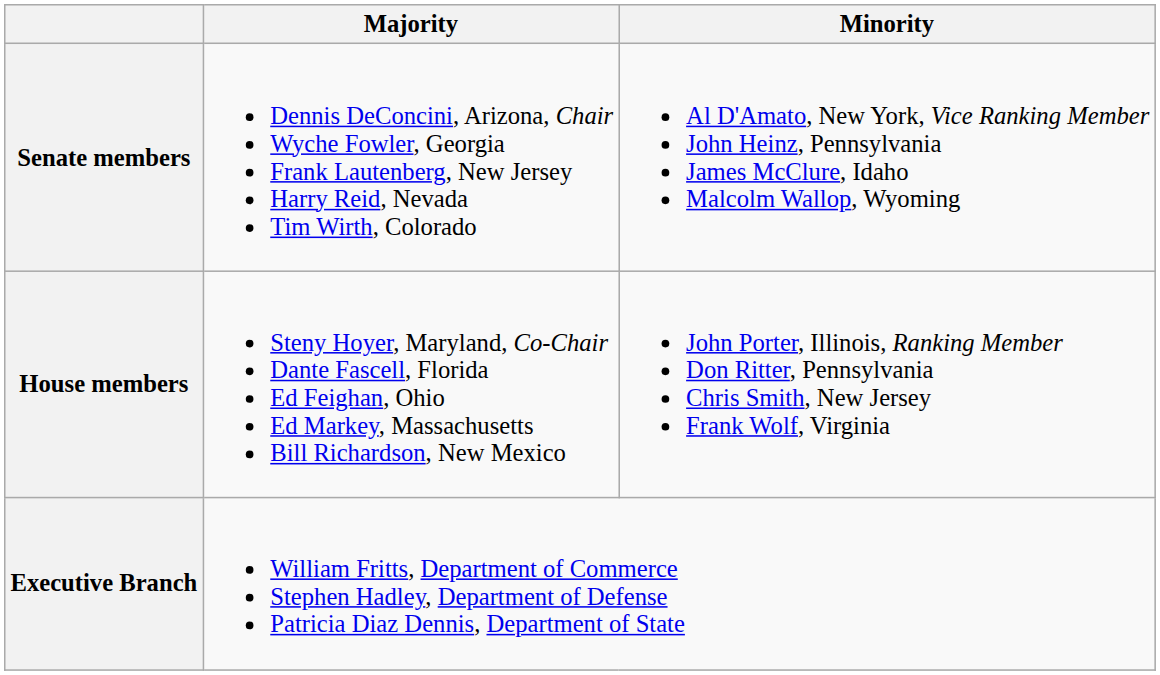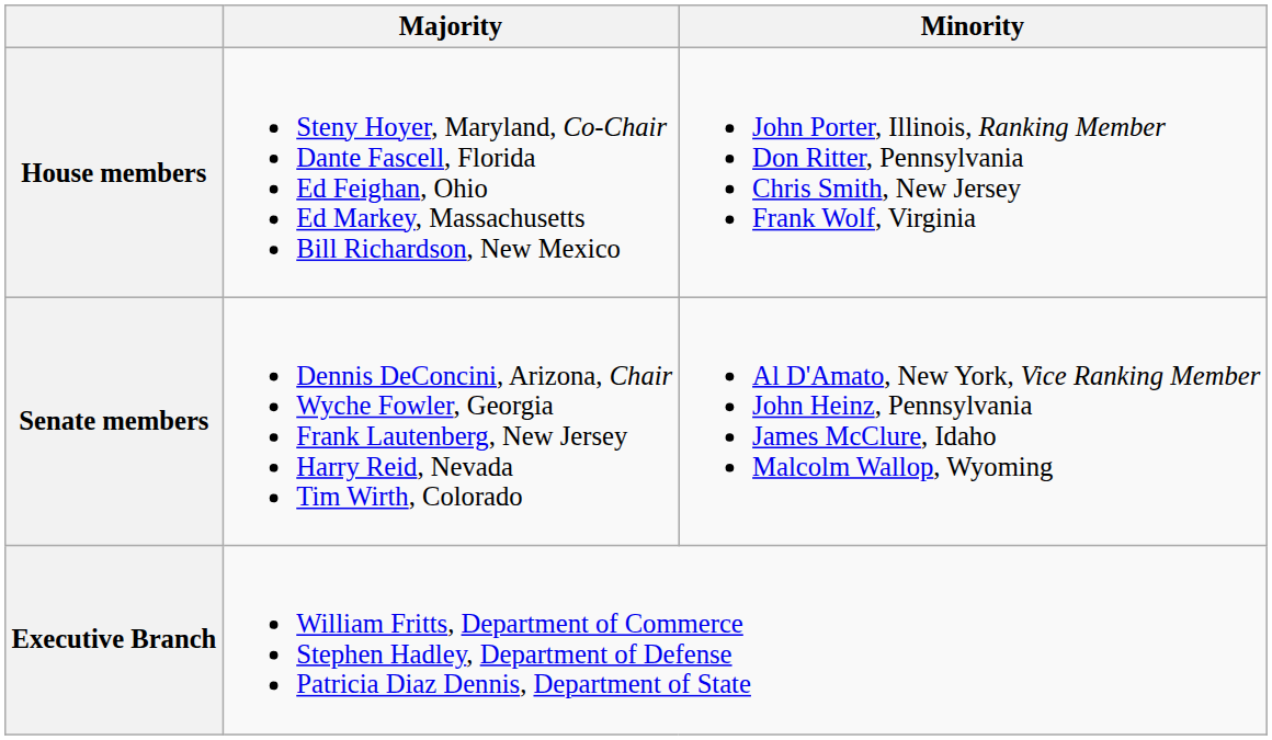rows swapped: Senate members <-> House members
